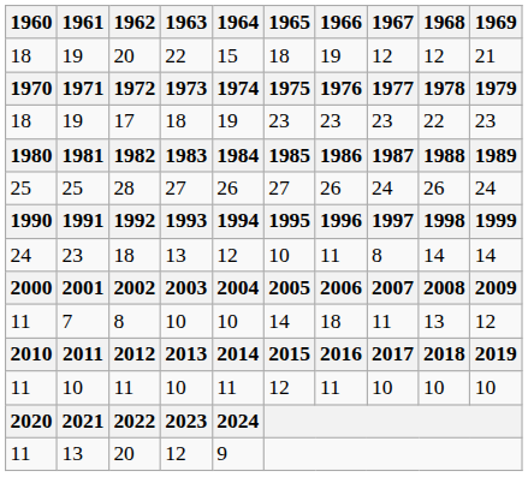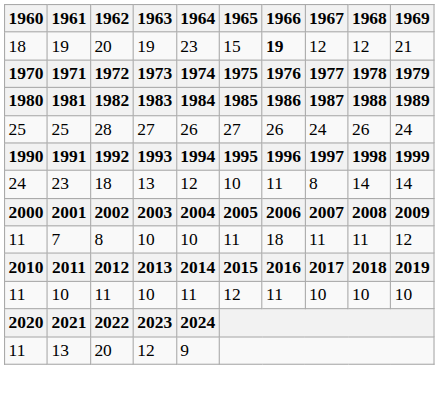19 / 20 | 1963: 22 -> 19
19 / 20 | 1964: 15 -> 23
19 / 20 | 1965: 18 -> 15
19 / 20 | 1966: normal -> bold
- row: 18 | 19 | 17 | 18 | 19 | 23 | 23 | 23 | 22 | 23
7 | 1965: 14 -> 11
7 | 1968: 13 -> 11
